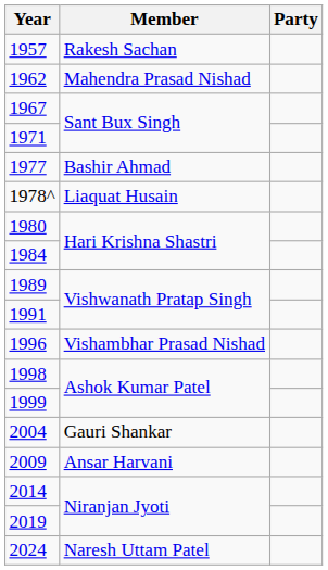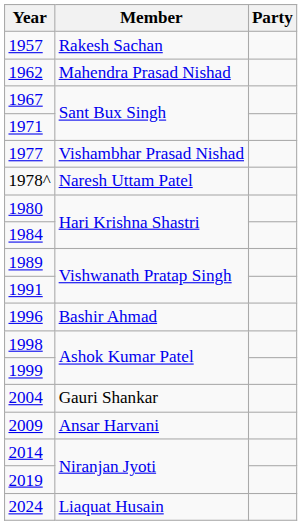1977 | Member: Bashir Ahmad -> Vishambhar Prasad Nishad
1978^ | Member: Liaquat Husain -> Naresh Uttam Patel
1996 | Member: Vishambhar Prasad Nishad -> Bashir Ahmad
2024 | Member: Naresh Uttam Patel -> Liaquat Husain
